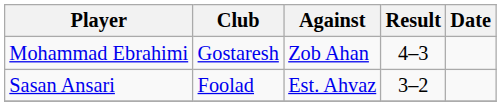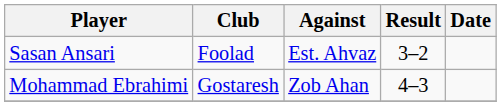rows swapped: Mohammad Ebrahimi <-> Sasan Ansari
